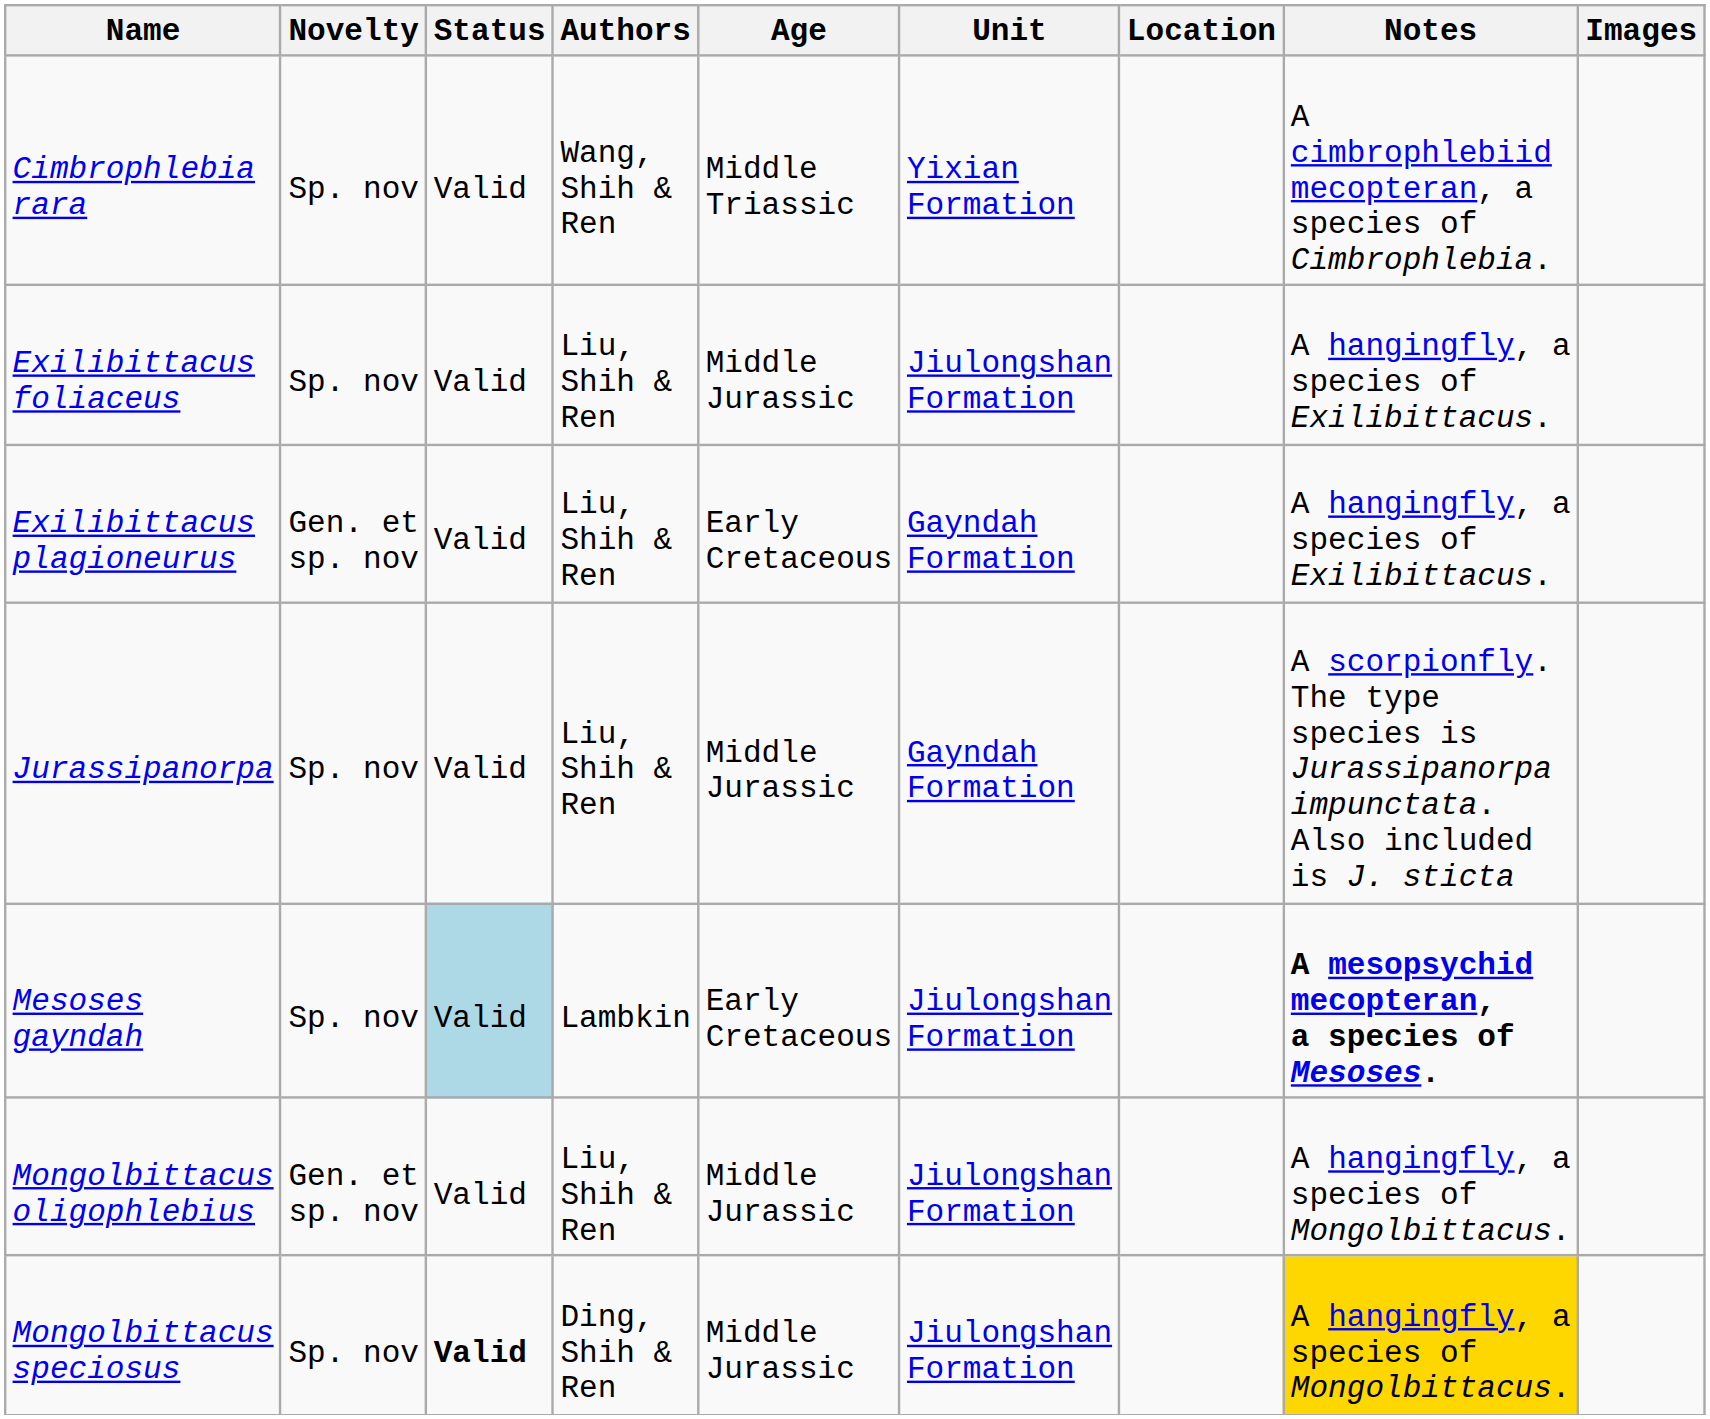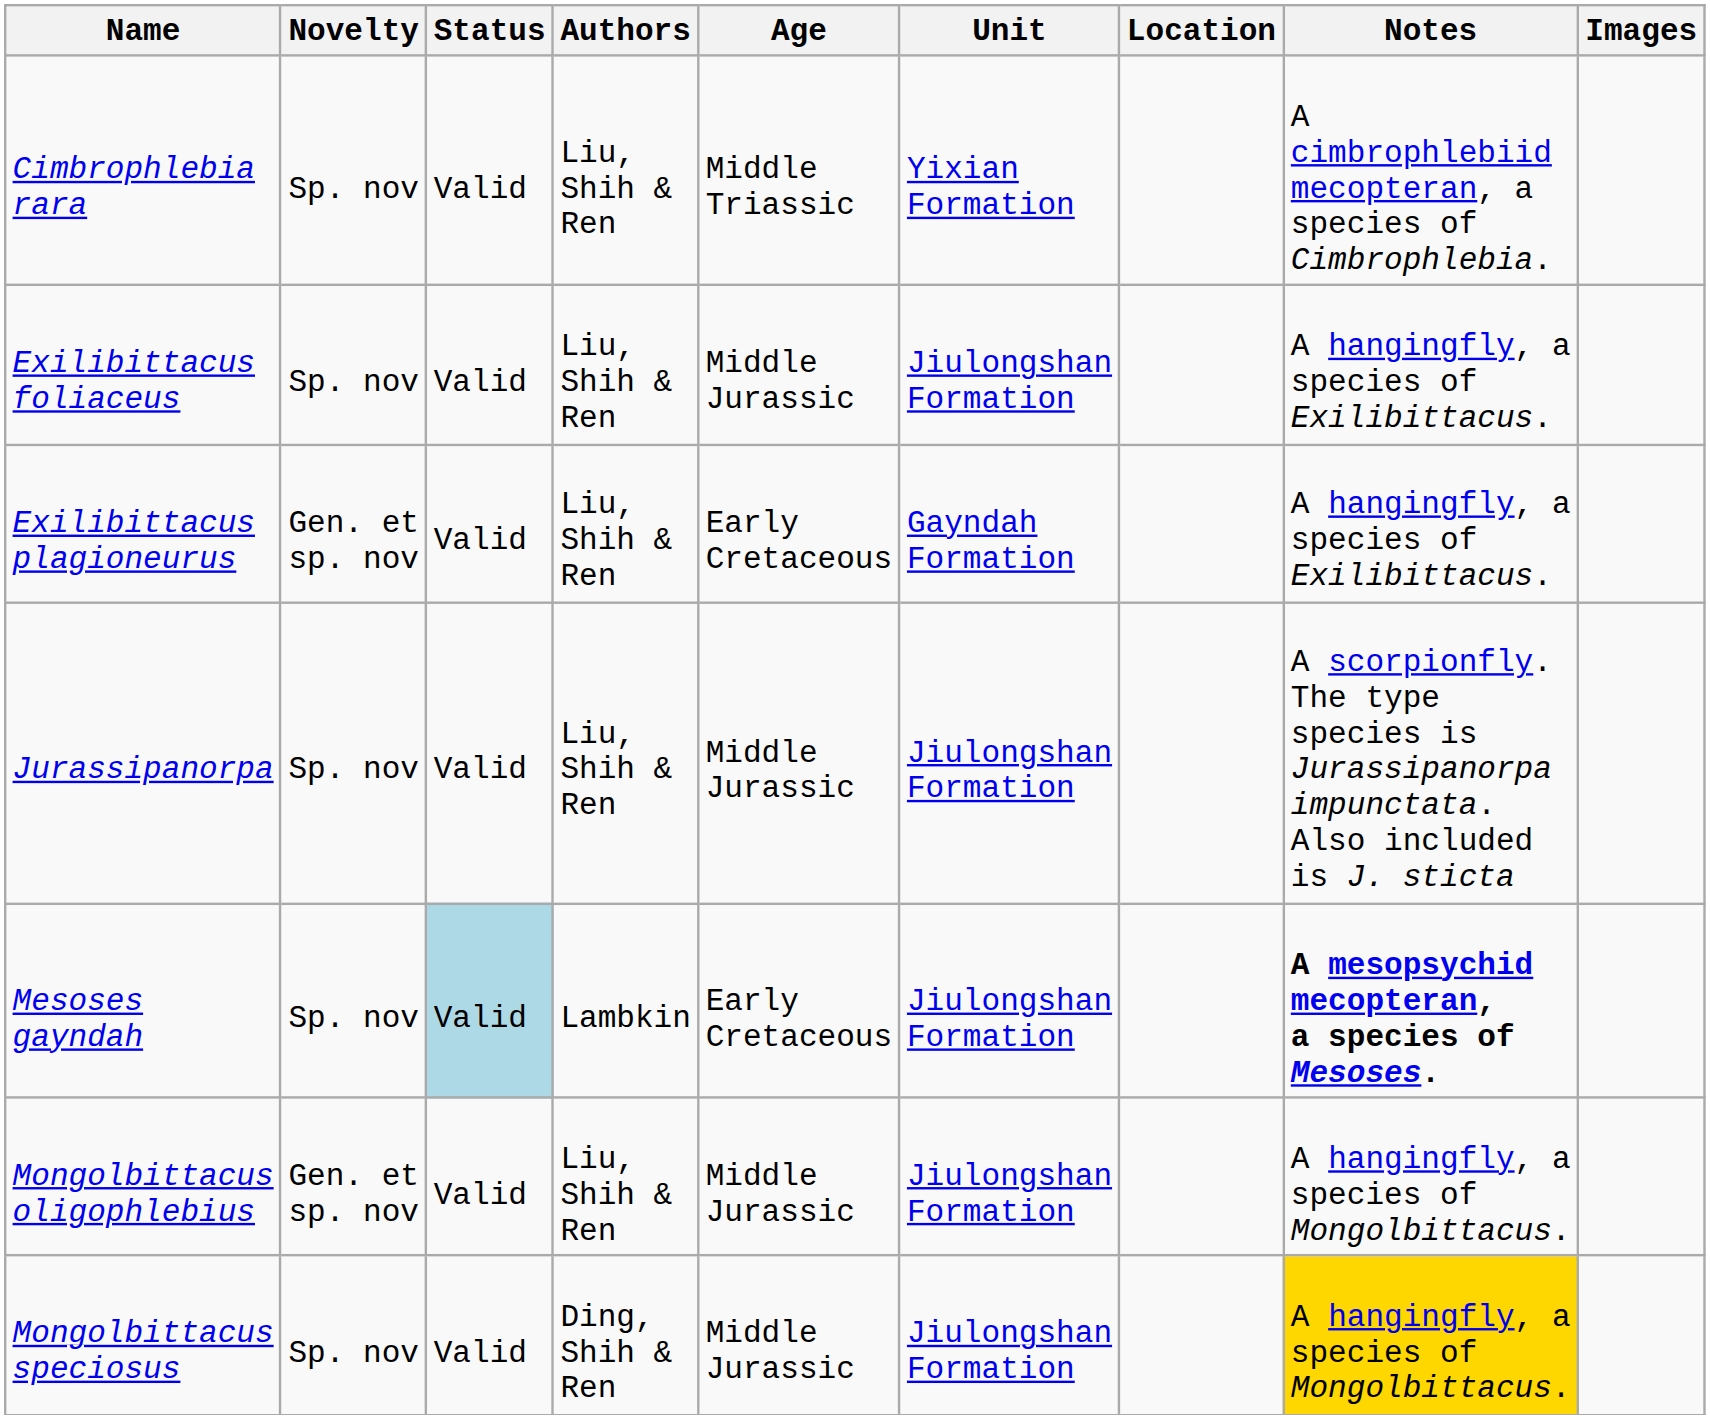Cimbrophlebia rara | Authors: Wang, Shih & Ren -> Liu, Shih & Ren
Jurassipanorpa | Unit: Gayndah Formation -> Jiulongshan Formation
Mongolbittacus speciosus | Status: bold -> normal
